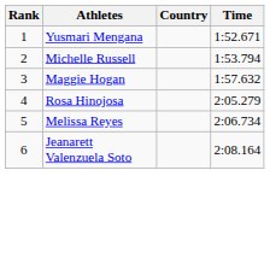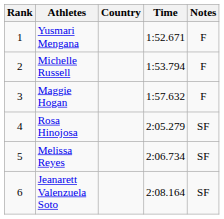+ column: Notes | F | F | F | SF | SF | SF
